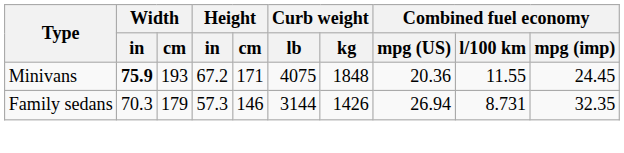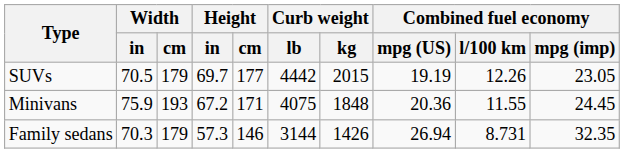+ row: SUVs | 70.5 | 179 | 69.7 | 177 | 4442 | 2015 | 19.19 | 12.26 | 23.05
Minivans | Width / in: bold -> normal
